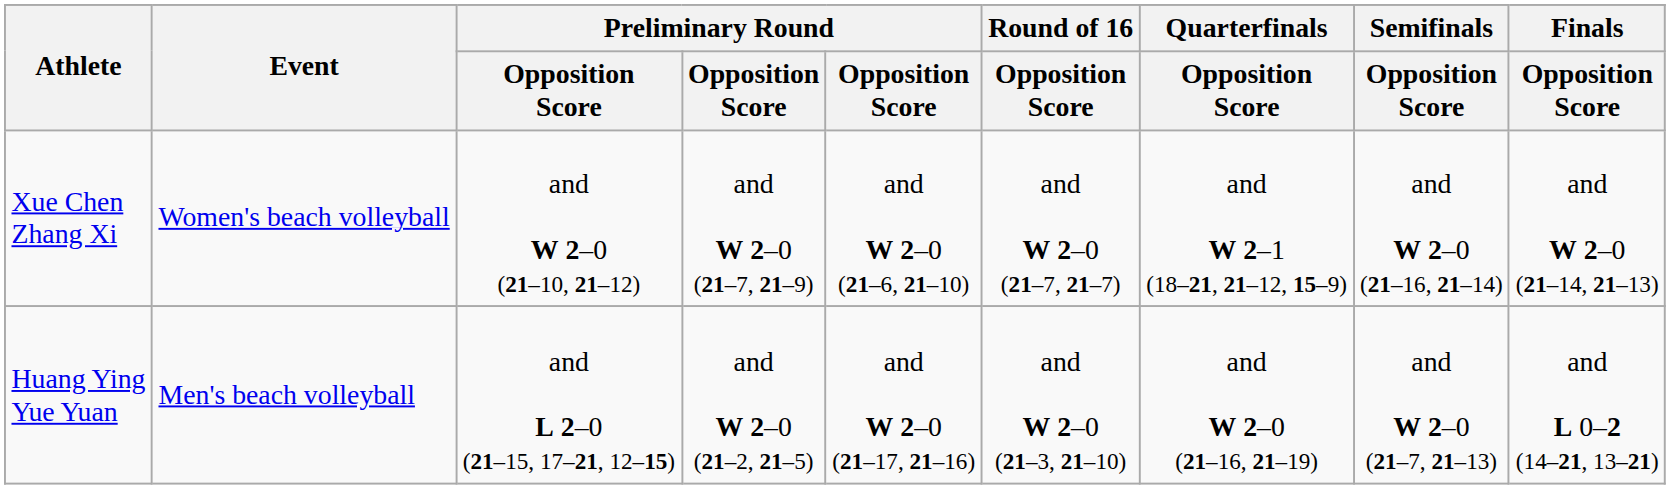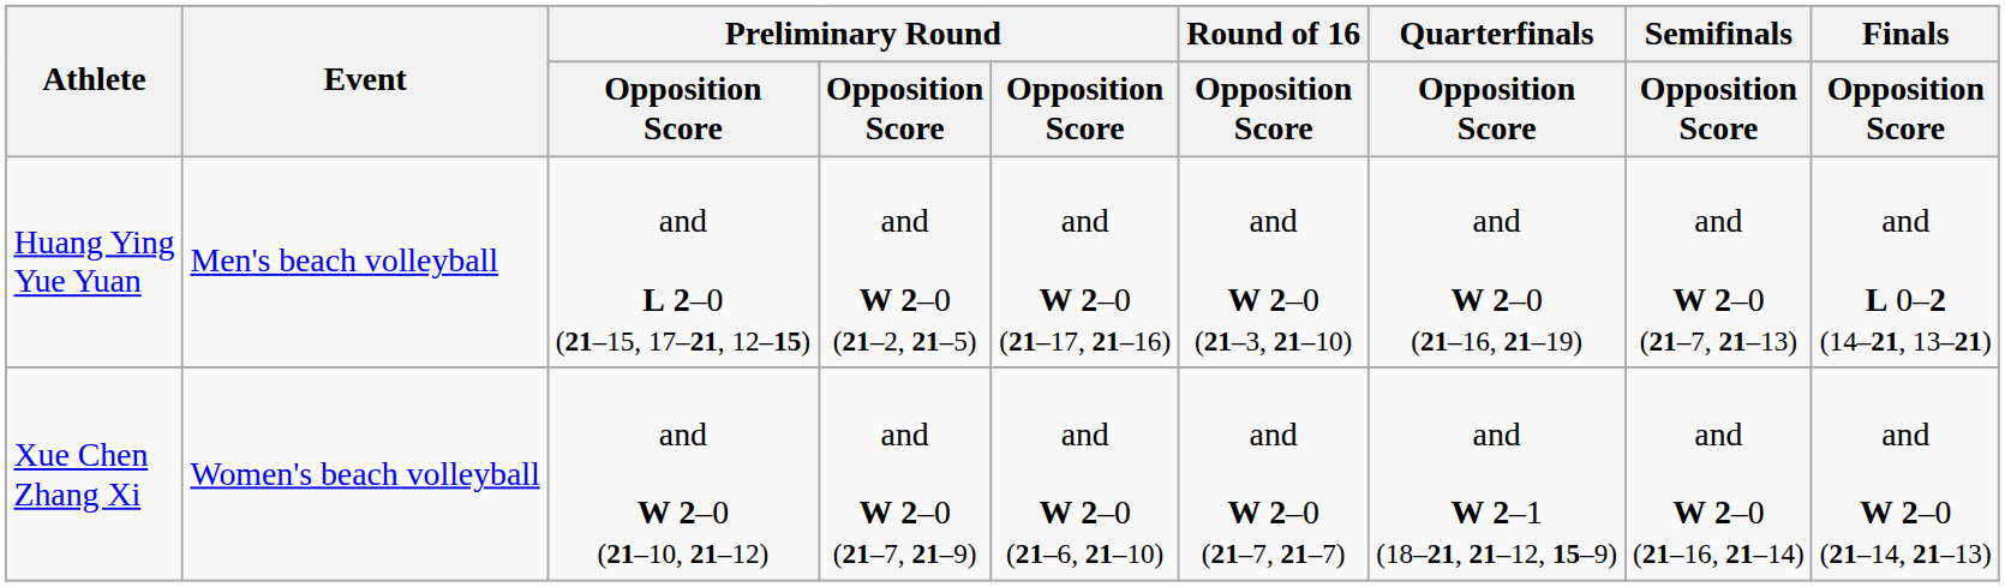rows swapped: Xue Chen Zhang Xi <-> Huang Ying Yue Yuan
